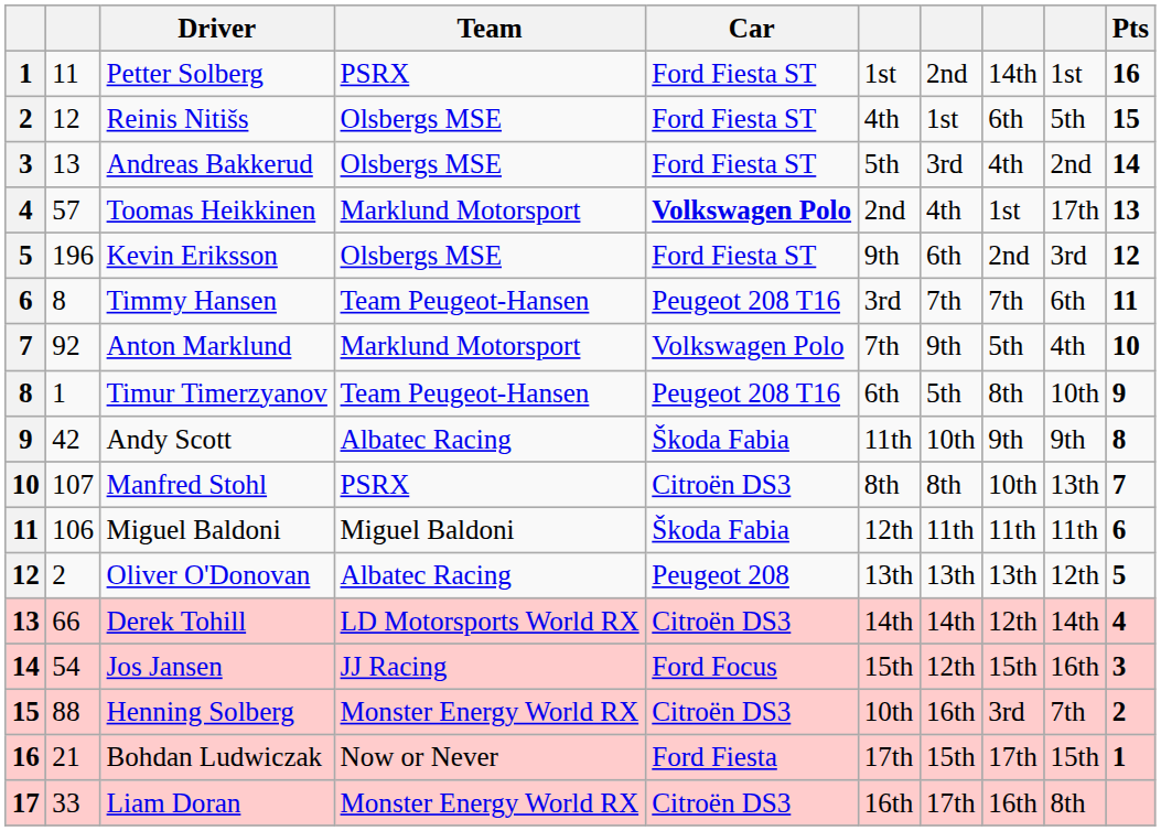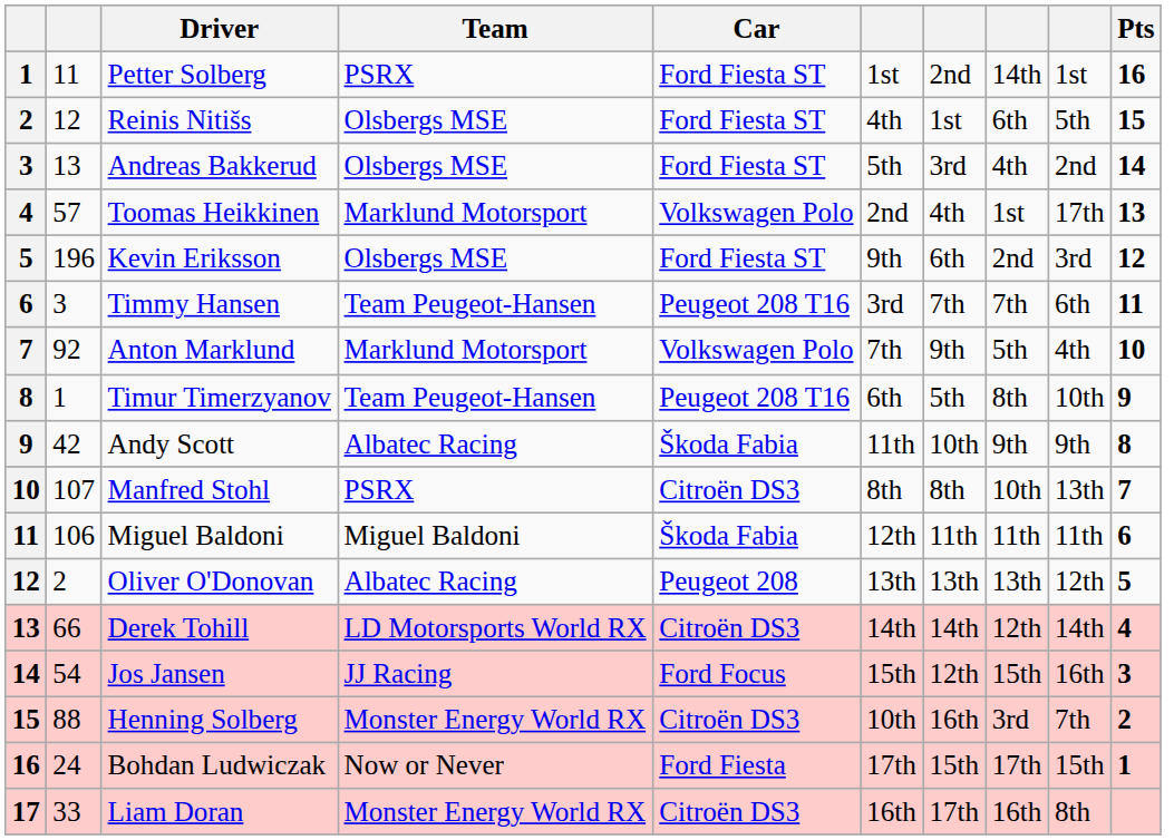Toomas Heikkinen | Car: bold -> normal
Timmy Hansen | column 2: 8 -> 3
Bohdan Ludwiczak | column 2: 21 -> 24
